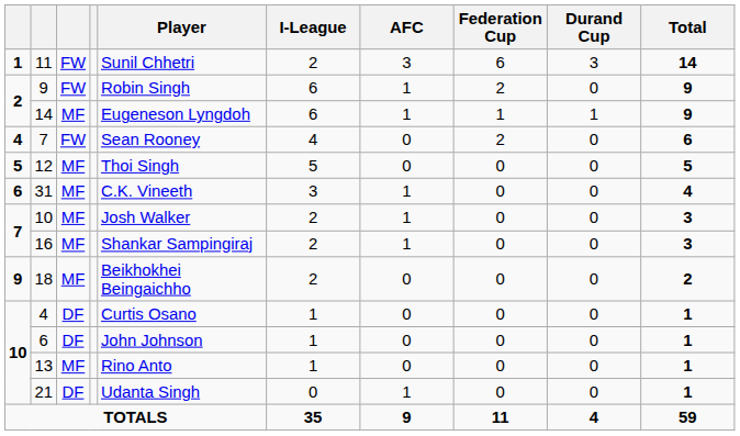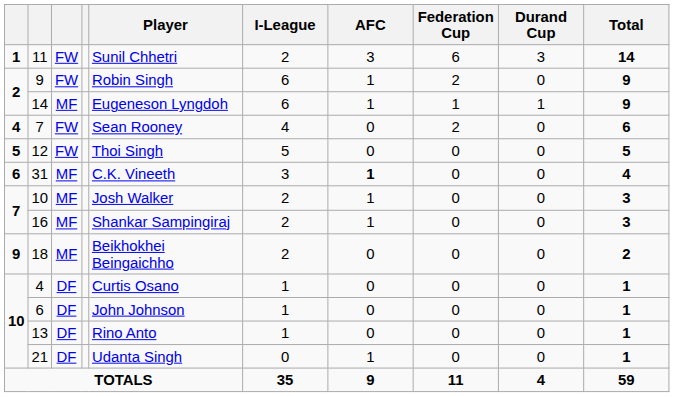12 | column 3: MF -> FW
31 | AFC: normal -> bold
13 | column 3: MF -> DF
